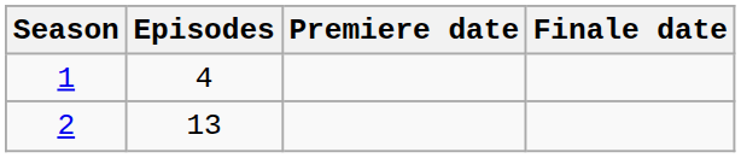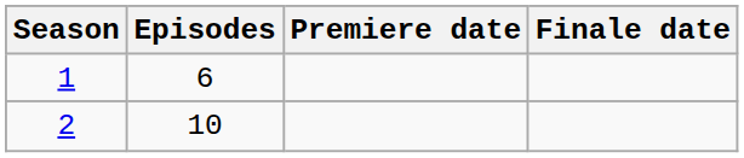1 | Episodes: 4 -> 6
2 | Episodes: 13 -> 10
